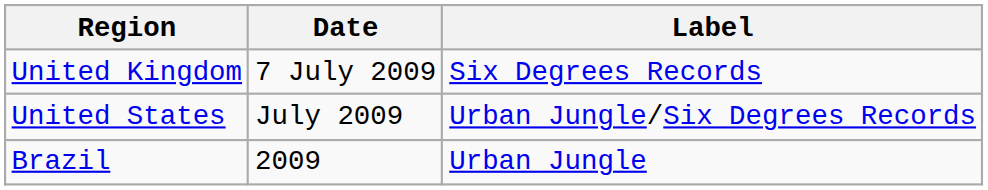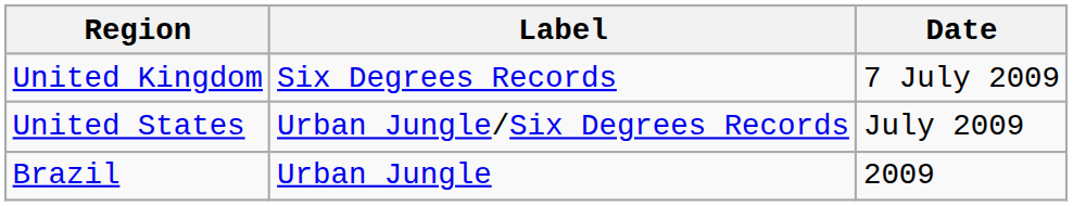columns swapped: Date <-> Label
